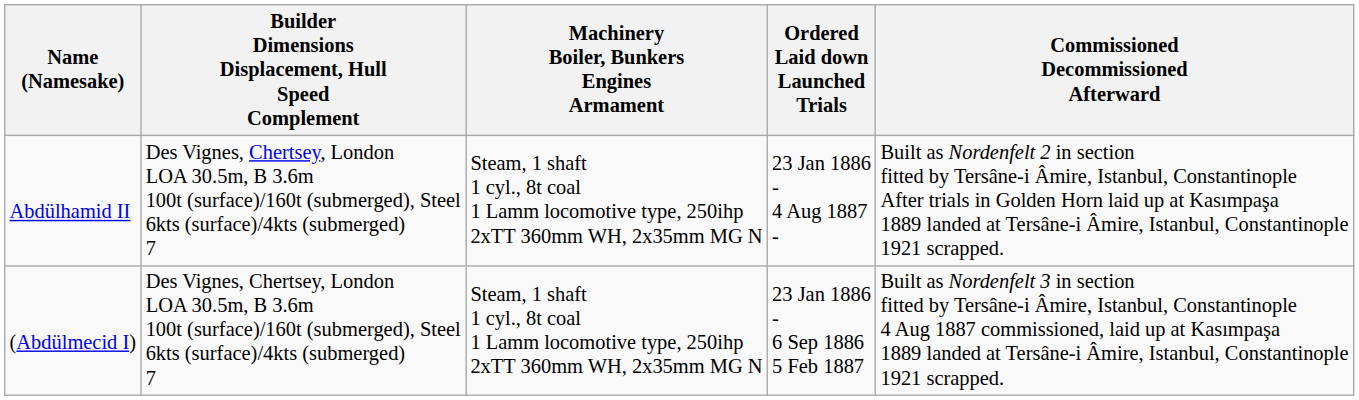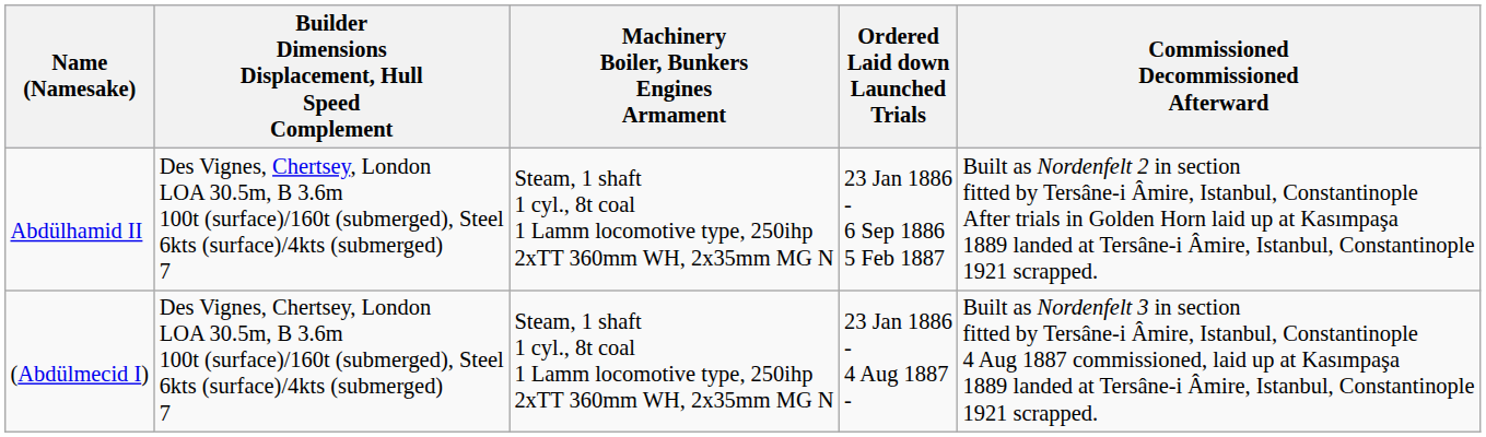Abdülhamid II | Ordered Laid down Launched Trials: 23 Jan 1886 - 4 Aug 1887 - -> 23 Jan 1886 - 6 Sep 1886 5 Feb 1887
(Abdülmecid I) | Ordered Laid down Launched Trials: 23 Jan 1886 - 6 Sep 1886 5 Feb 1887 -> 23 Jan 1886 - 4 Aug 1887 -
